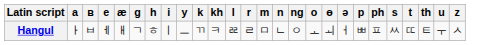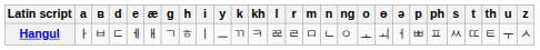+ column: d | ㄷ
